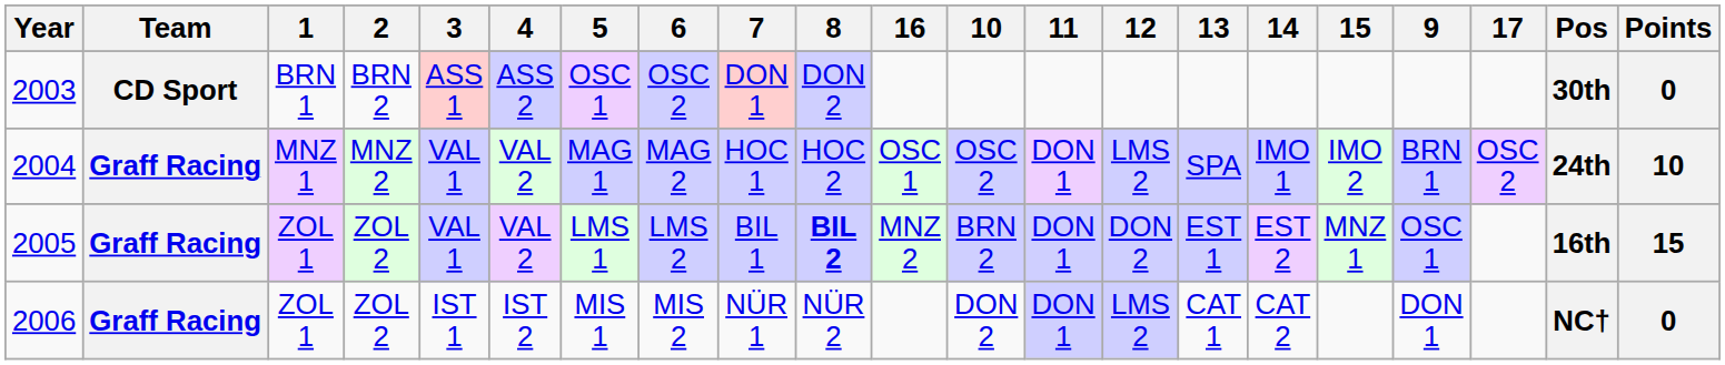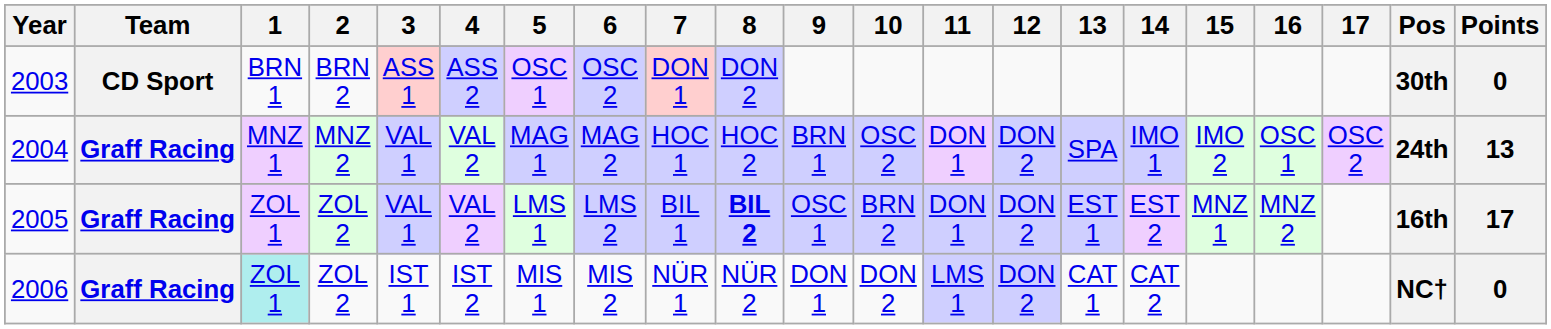columns swapped: 9 <-> 16
2004 | 12: LMS 2 -> DON 2
2004 | Points: 10 -> 13
2005 | Points: 15 -> 17
2006 | 1: no background -> paleturquoise background
2006 | 11: DON 1 -> LMS 1
2006 | 12: LMS 2 -> DON 2
